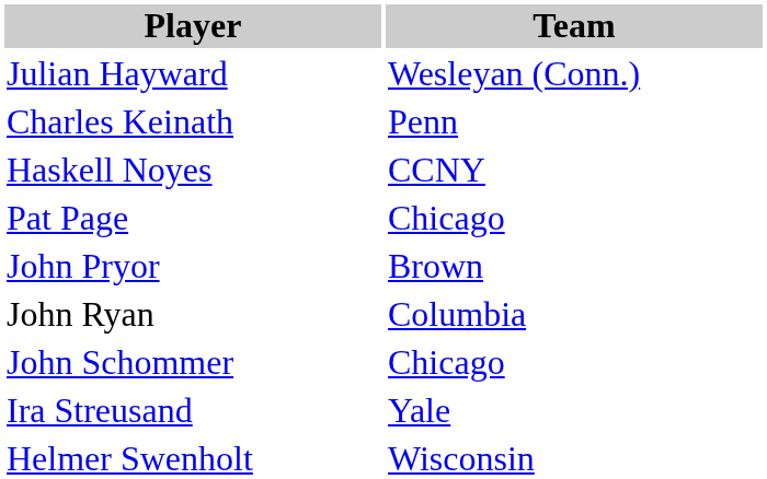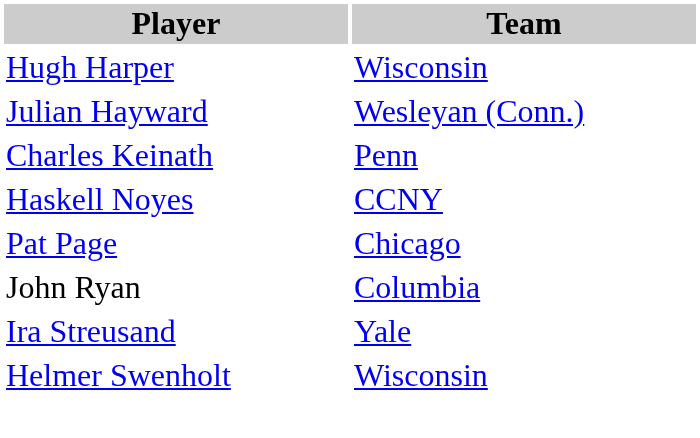+ row: Hugh Harper | Wisconsin
- row: John Pryor | Brown
- row: John Schommer | Chicago
